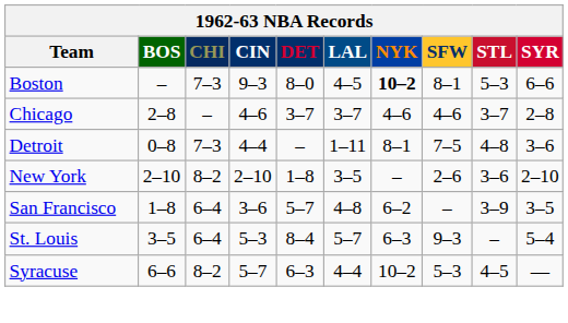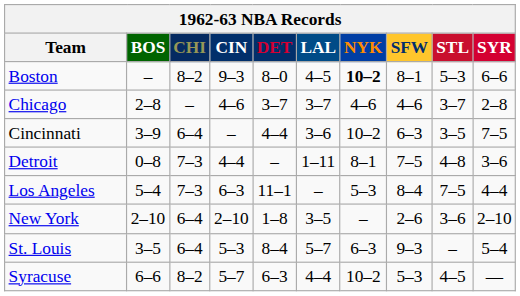Boston | CHI: 7–3 -> 8–2
+ row: Cincinnati | 3–9 | 6–4 | – | 4–4 | 3–6 | 10–2 | 6–3 | 3–5 | 7–5
+ row: Los Angeles | 5–4 | 7–3 | 6–3 | 11–1 | – | 5–3 | 8–4 | 7–5 | 4–4
New York | CHI: 8–2 -> 6–4
- row: San Francisco | 1–8 | 6–4 | 3–6 | 5–7 | 4–8 | 6–2 | – | 3–9 | 3–5
